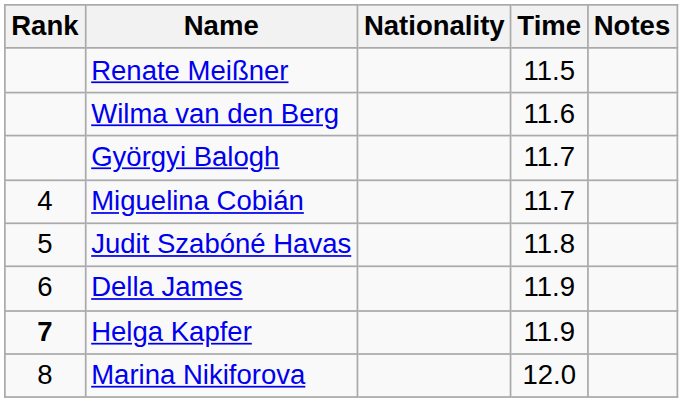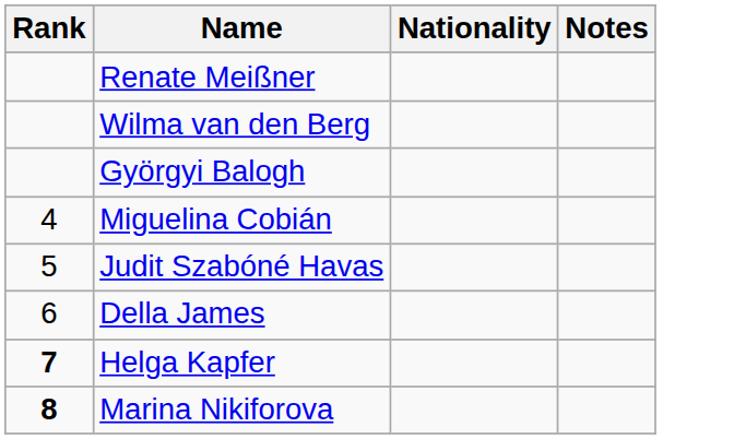- column: Time | 11.5 | 11.6 | 11.7 | 11.7 | 11.8 | 11.9 | 11.9 | 12.0
Marina Nikiforova | Rank: normal -> bold
